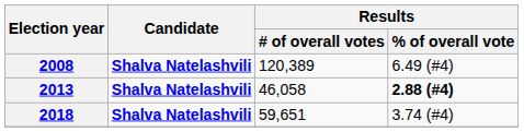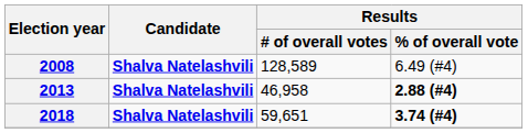2008 | Results / # of overall votes: 120,389 -> 128,589
2013 | Results / # of overall votes: 46,058 -> 46,958
2018 | Results / % of overall vote: normal -> bold
